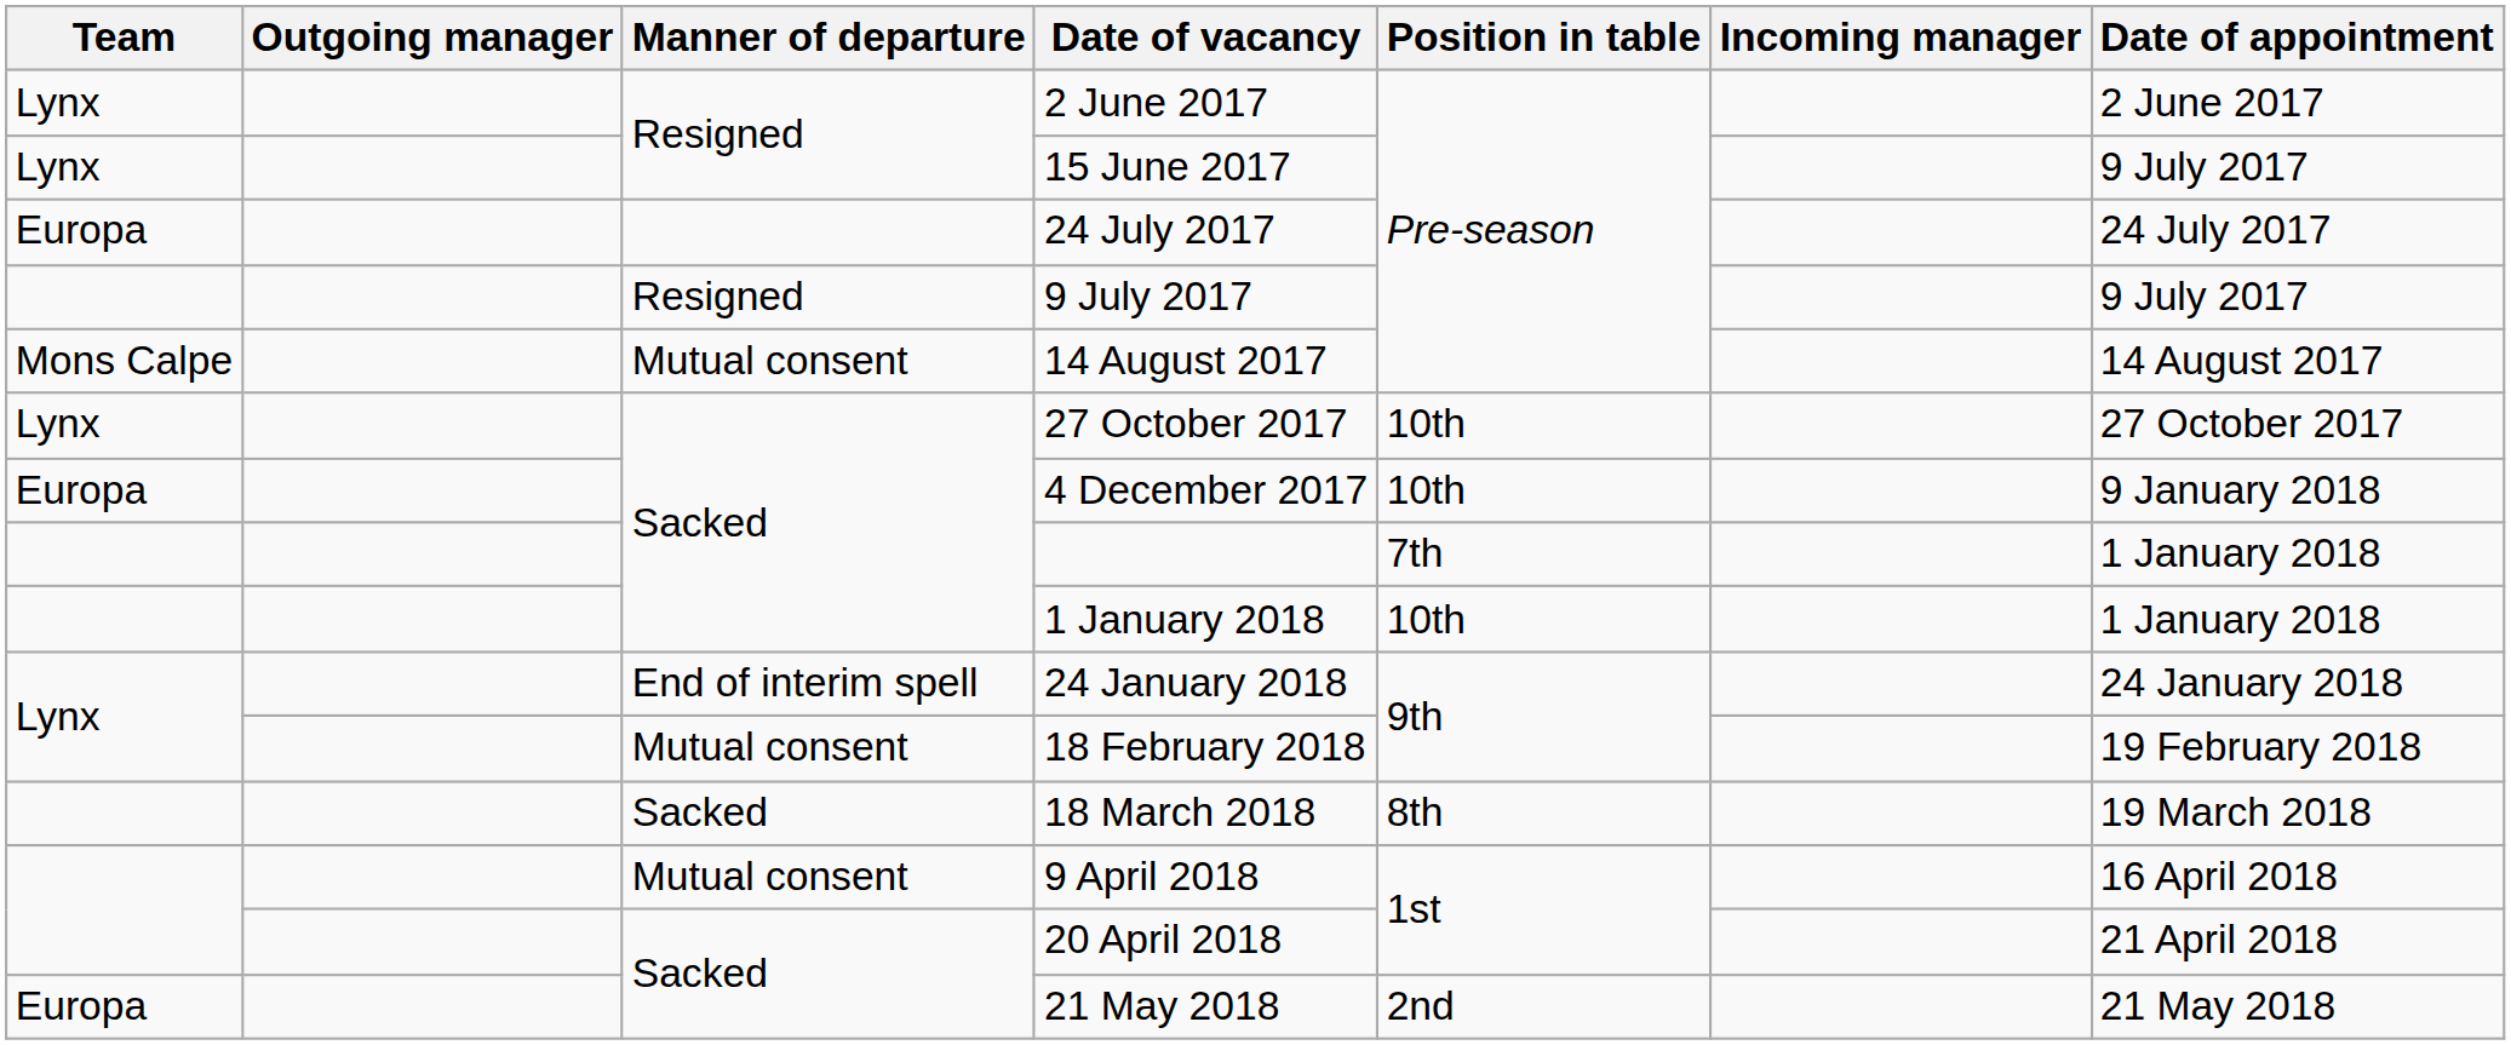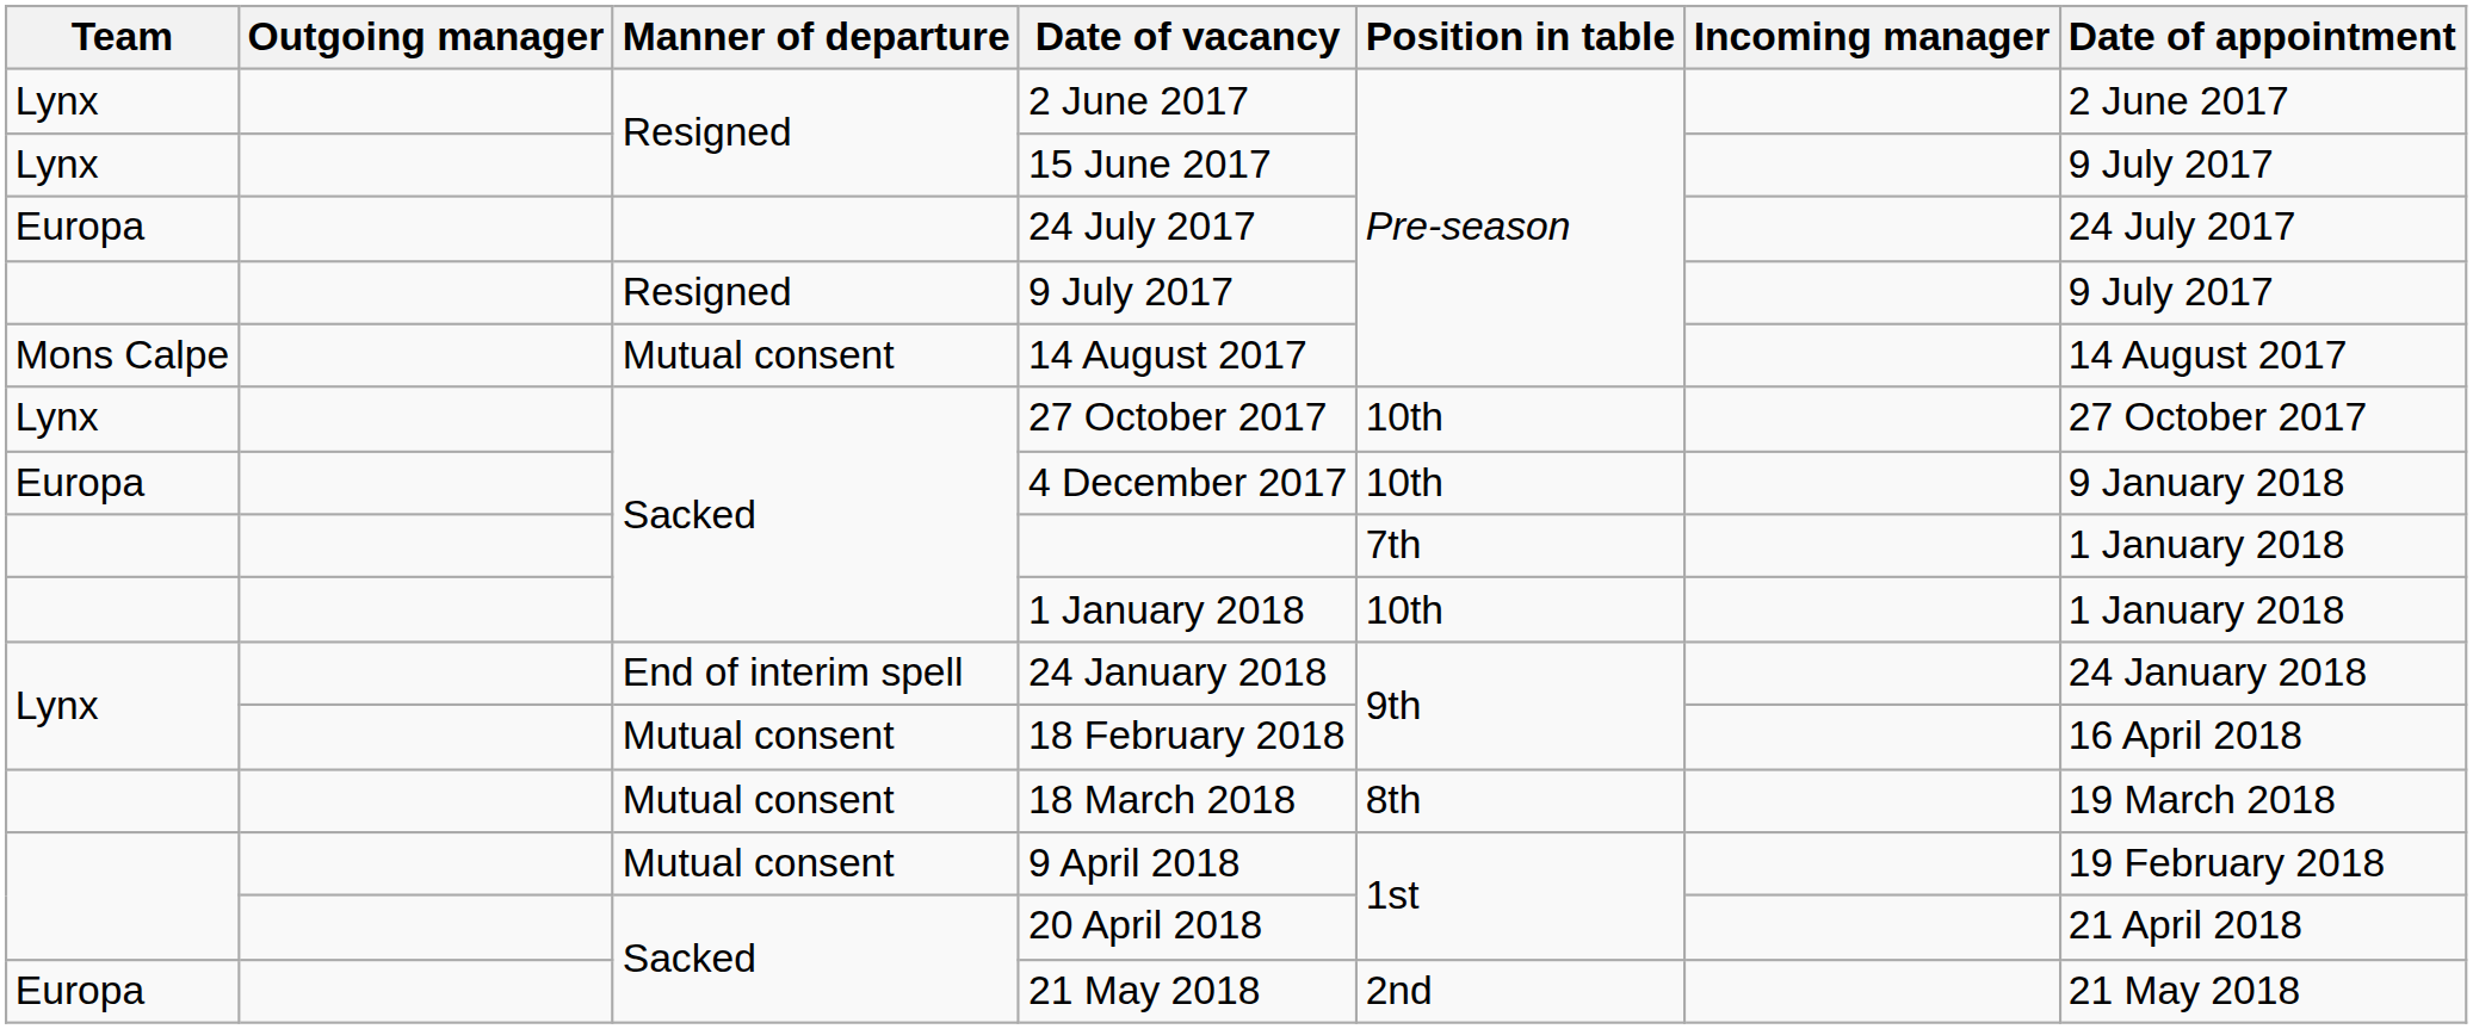18 February 2018 | Date of appointment: 19 February 2018 -> 16 April 2018
18 March 2018 | Manner of departure: Sacked -> Mutual consent
9 April 2018 | Date of appointment: 16 April 2018 -> 19 February 2018
